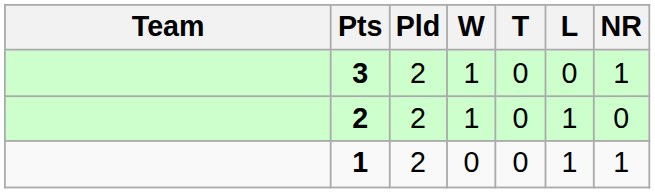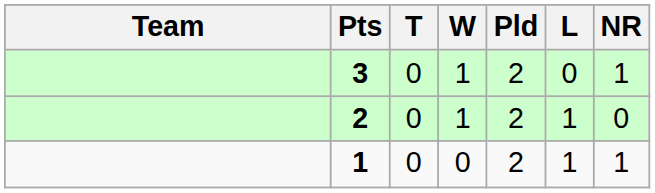columns swapped: Pld <-> T
